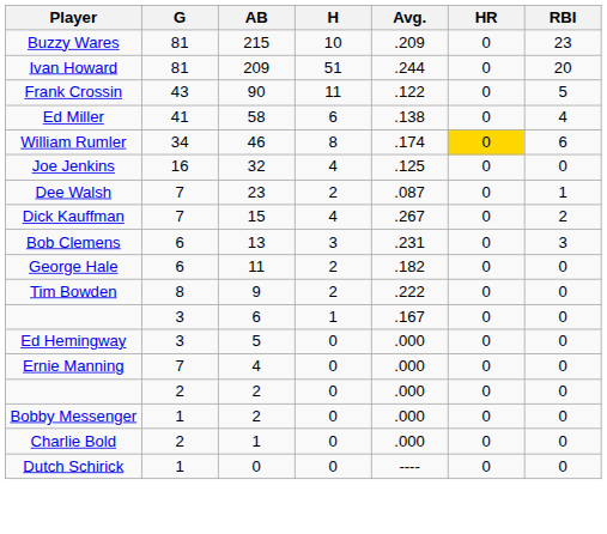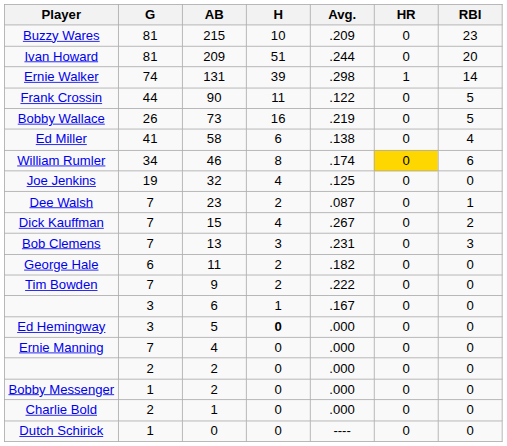+ row: Ernie Walker | 74 | 131 | 39 | .298 | 1 | 14
Frank Crossin | G: 43 -> 44
+ row: Bobby Wallace | 26 | 73 | 16 | .219 | 0 | 5
Joe Jenkins | G: 16 -> 19
Bob Clemens | G: 6 -> 7
Tim Bowden | G: 8 -> 7
Ed Hemingway | H: normal -> bold
